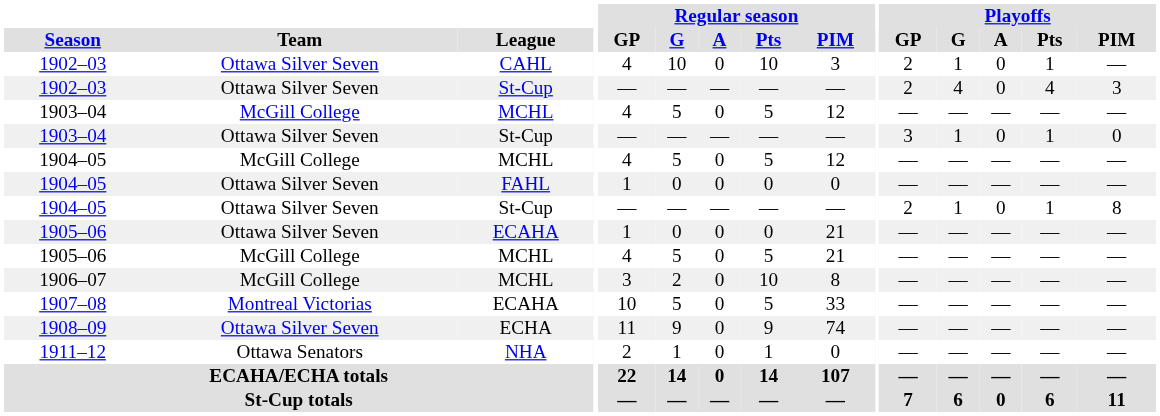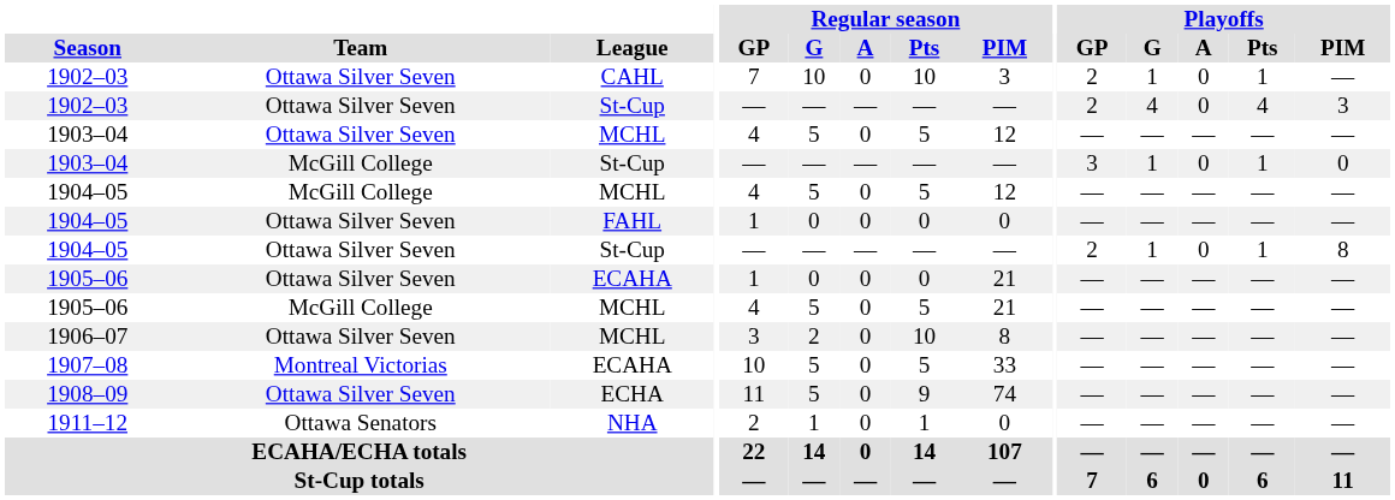1902–03 / CAHL | Regular season / GP: 4 -> 7
1903–04 / MCHL | Team: McGill College -> Ottawa Silver Seven
1903–04 / St-Cup | Team: Ottawa Silver Seven -> McGill College
1906–07 | Team: McGill College -> Ottawa Silver Seven
1908–09 | Regular season / G: 9 -> 5
